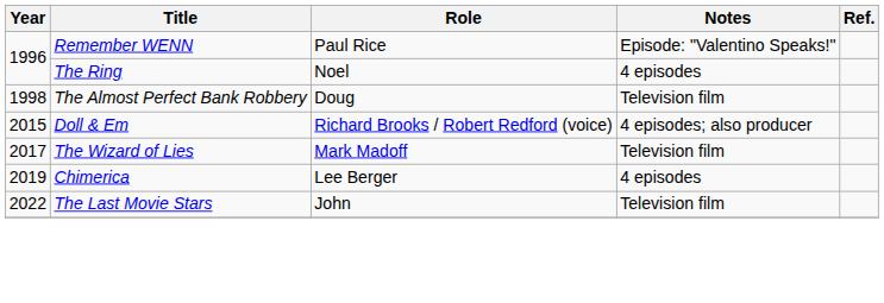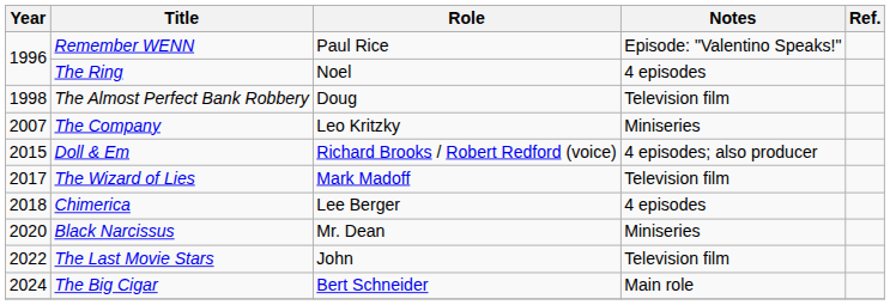+ row: 2007 | The Company | Leo Kritzky | Miniseries
Chimerica | Year: 2019 -> 2018
+ row: 2020 | Black Narcissus | Mr. Dean | Miniseries
+ row: 2024 | The Big Cigar | Bert Schneider | Main role
